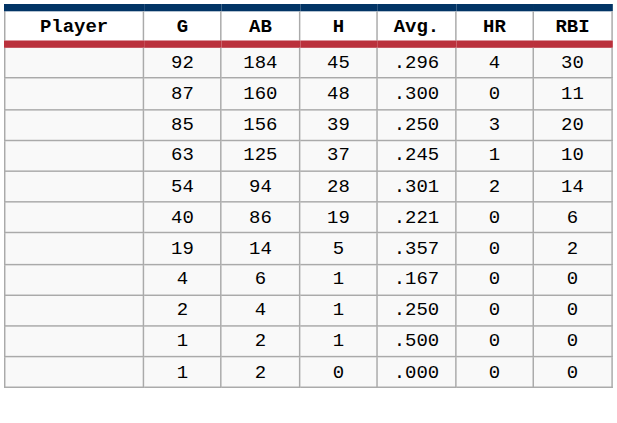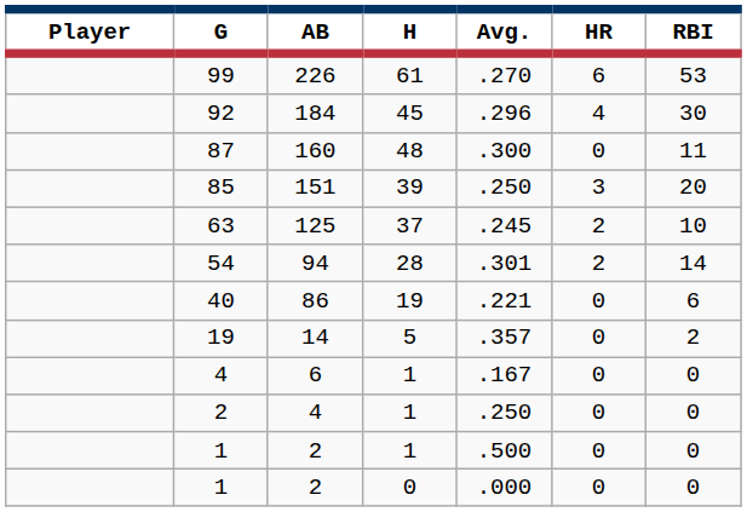+ row: 99 | 226 | 61 | .270 | 6 | 53
85 | AB: 156 -> 151
63 | HR: 1 -> 2
